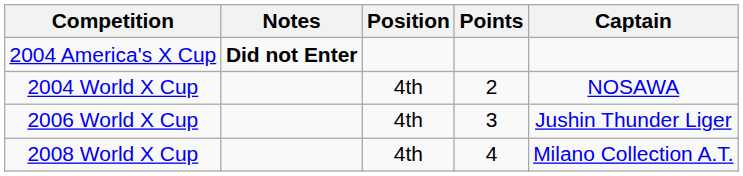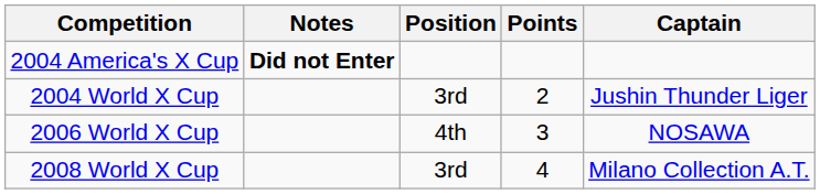2004 World X Cup | Position: 4th -> 3rd
2004 World X Cup | Captain: NOSAWA -> Jushin Thunder Liger
2006 World X Cup | Captain: Jushin Thunder Liger -> NOSAWA
2008 World X Cup | Position: 4th -> 3rd
